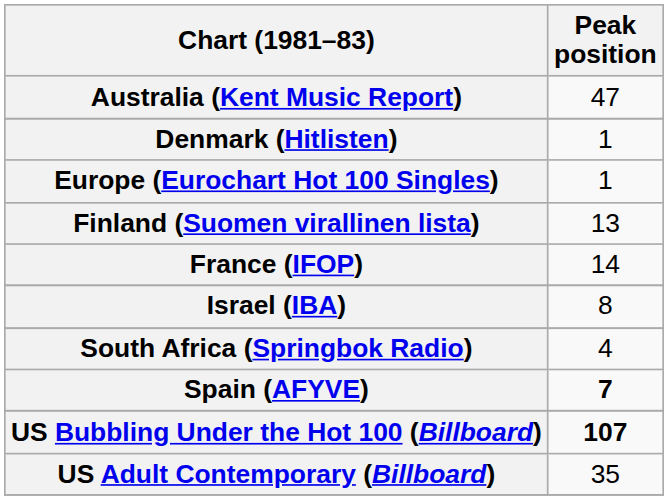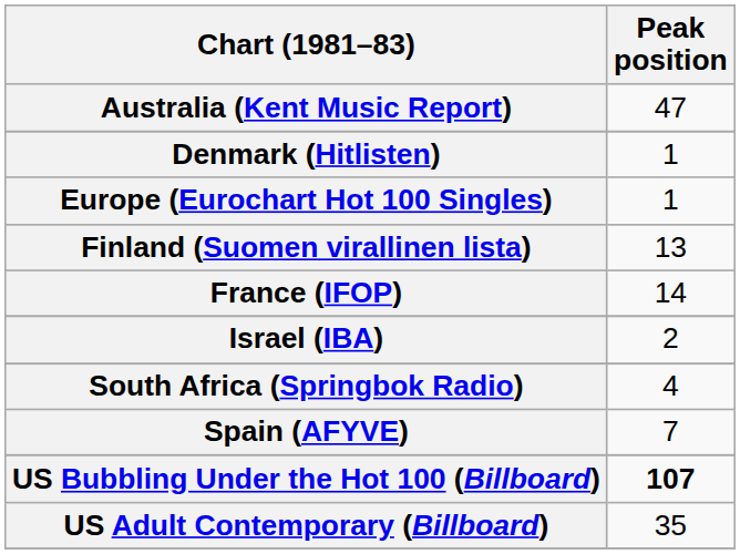Israel (IBA) | Peak position: 8 -> 2
Spain (AFYVE) | Peak position: bold -> normal
